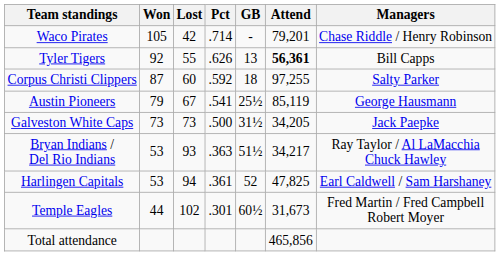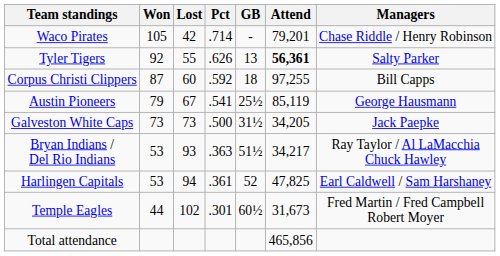Tyler Tigers | Managers: Bill Capps -> Salty Parker
Corpus Christi Clippers | Managers: Salty Parker -> Bill Capps
